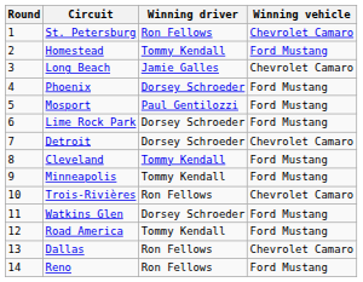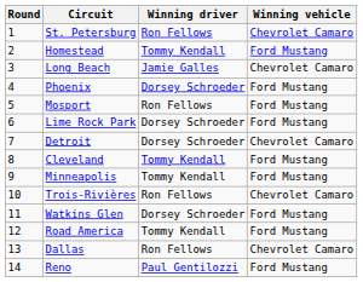Mosport | Winning driver: Paul Gentilozzi -> Ron Fellows
Reno | Winning driver: Ron Fellows -> Paul Gentilozzi
